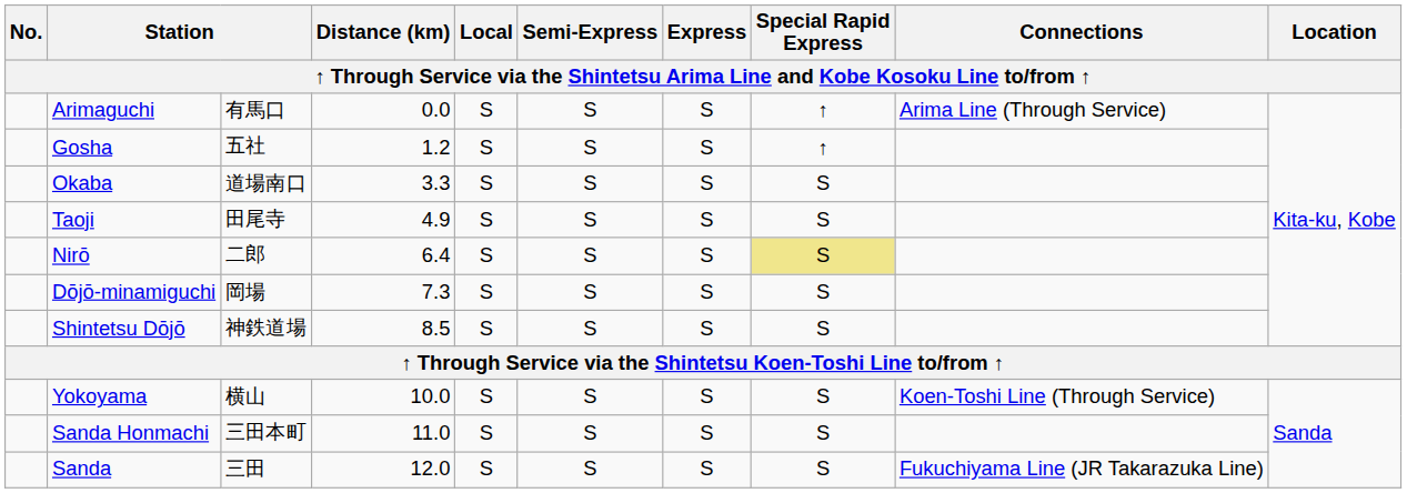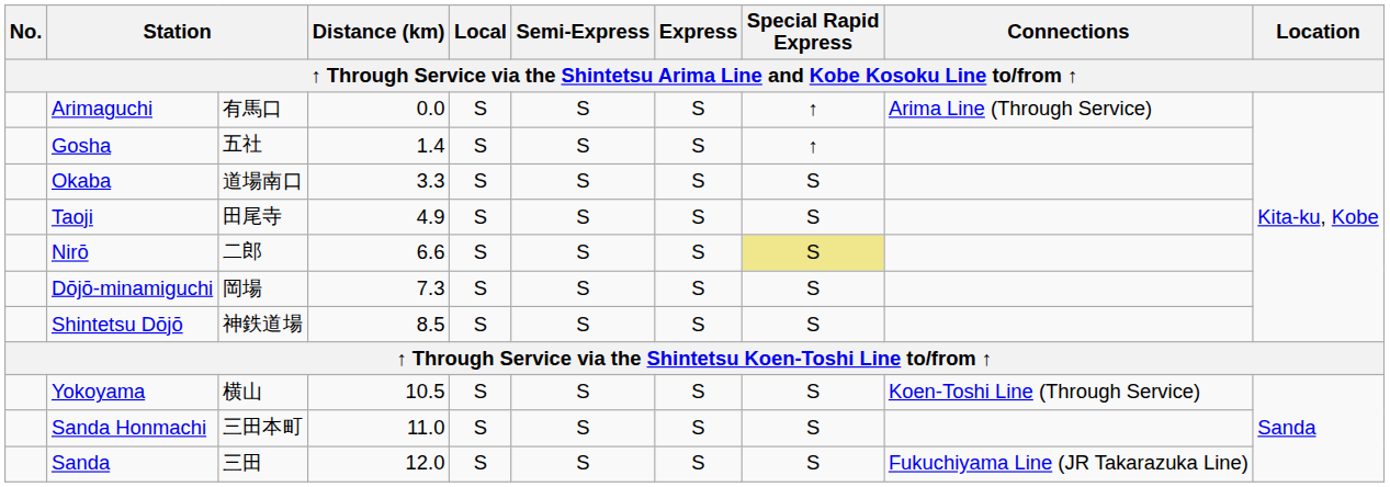Gosha | Distance (km): 1.2 -> 1.4
Nirō | Distance (km): 6.4 -> 6.6
Yokoyama | Distance (km): 10.0 -> 10.5
